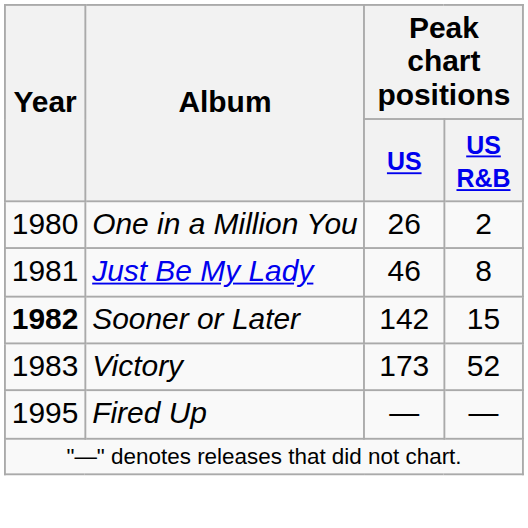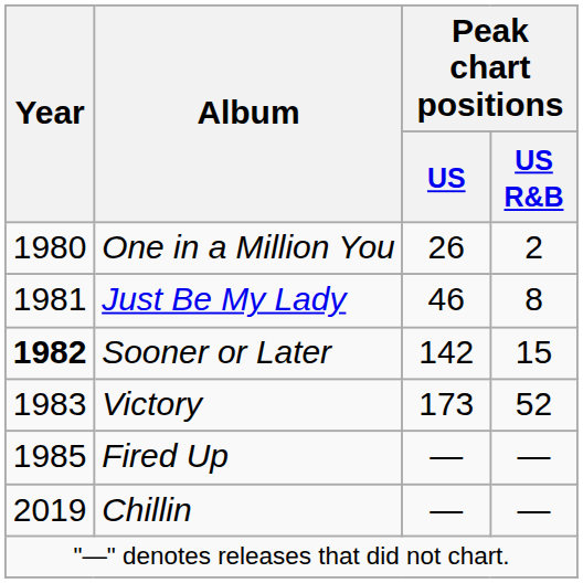Fired Up | Year: 1995 -> 1985
+ row: 2019 | Chillin | — | —
